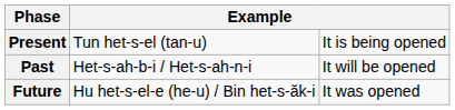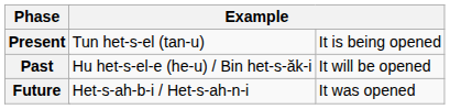Past | column 3: Het-s-ah-b-i / Het-s-ah-n-i -> Hu het-s-el-e (he-u) / Bin het-s-ăk-i
Future | column 3: Hu het-s-el-e (he-u) / Bin het-s-ăk-i -> Het-s-ah-b-i / Het-s-ah-n-i
